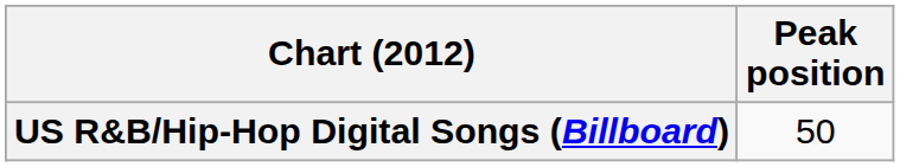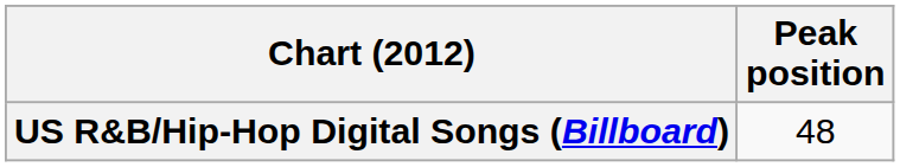US R&B/Hip-Hop Digital Songs (Billboard) | Peak position: 50 -> 48
